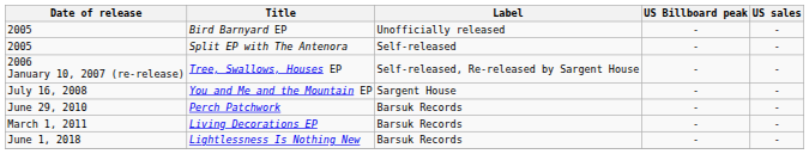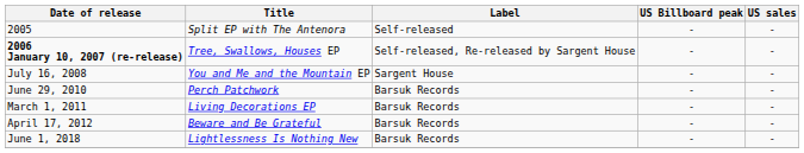- row: 2005 | Bird Barnyard EP | Unofficially released | - | -
Tree, Swallows, Houses EP | Date of release: normal -> bold
+ row: April 17, 2012 | Beware and Be Grateful | Barsuk Records | - | -
